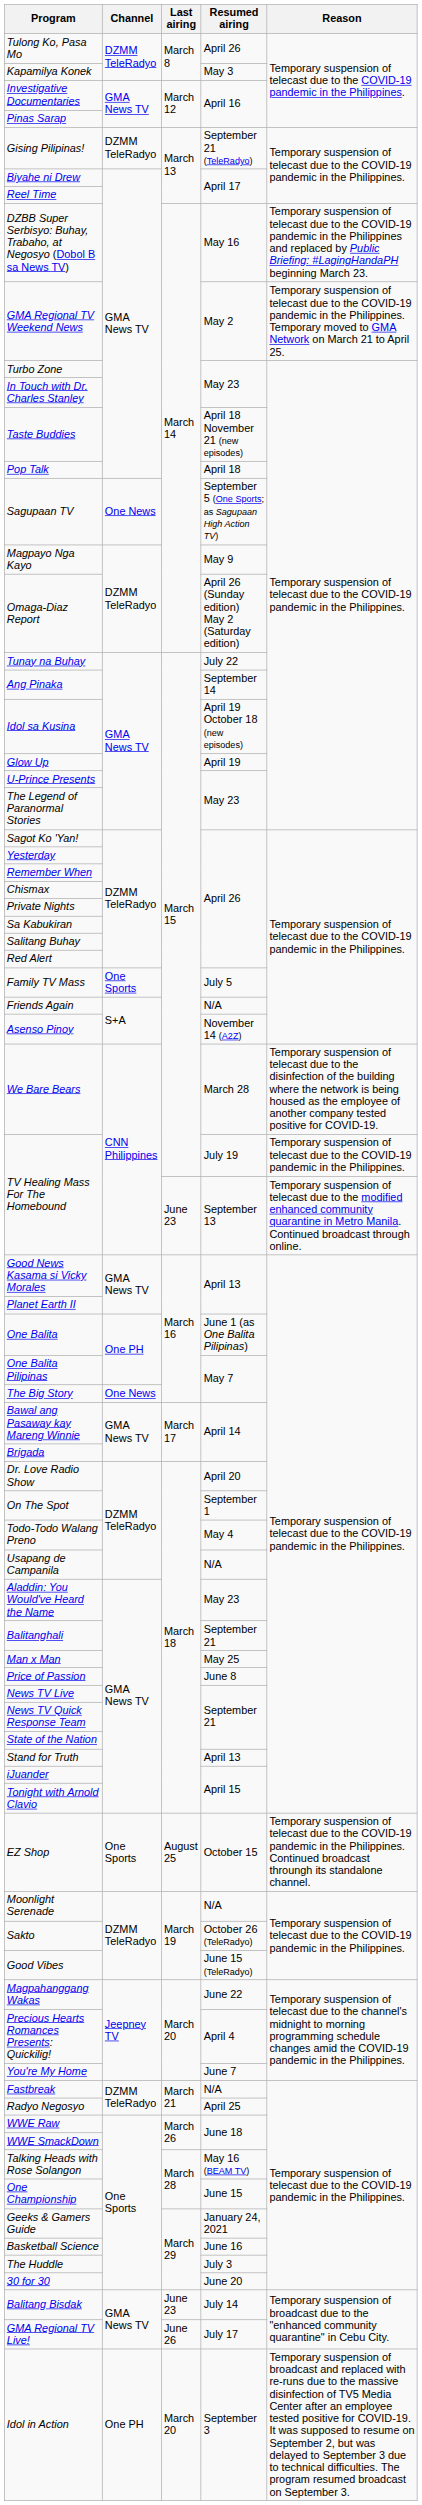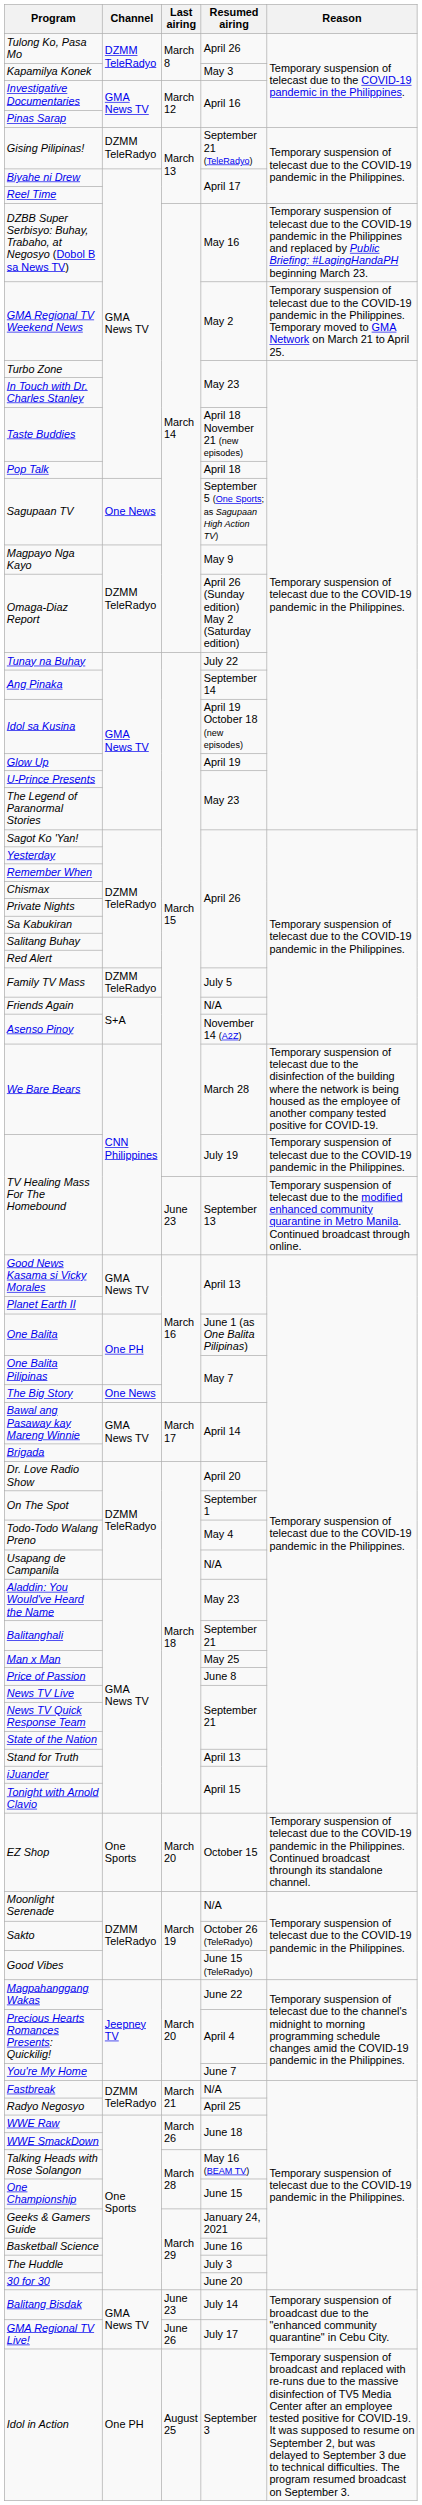Family TV Mass | Channel: One Sports -> DZMM TeleRadyo
EZ Shop | Last airing: August 25 -> March 20
Idol in Action | Last airing: March 20 -> August 25
